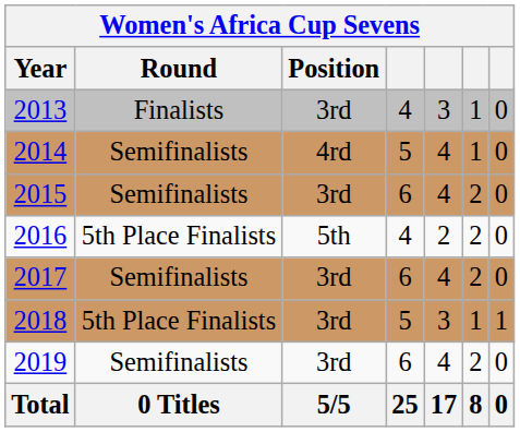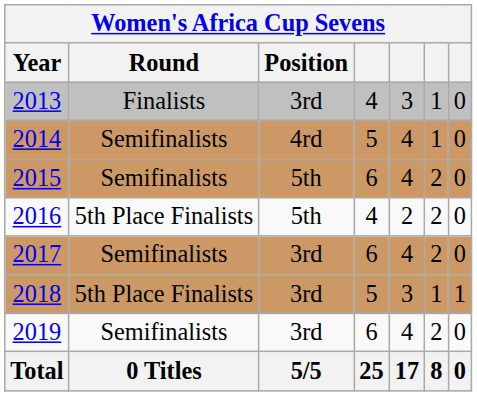2015 | Position: 3rd -> 5th
